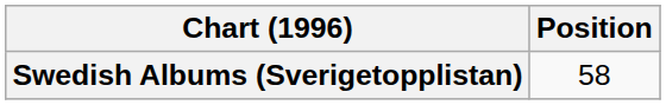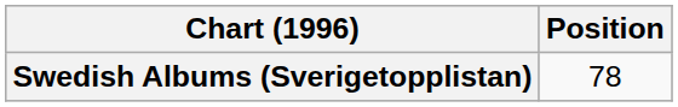Swedish Albums (Sverigetopplistan) | Position: 58 -> 78
